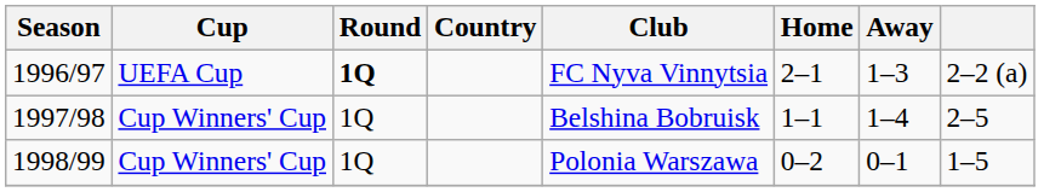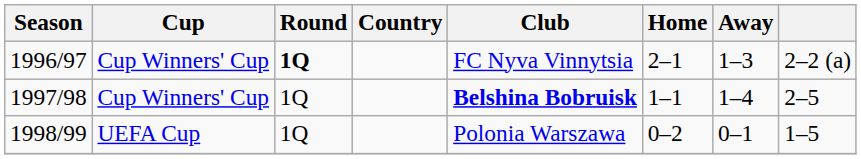1996/97 | Cup: UEFA Cup -> Cup Winners' Cup
1997/98 | Club: normal -> bold
1998/99 | Cup: Cup Winners' Cup -> UEFA Cup
